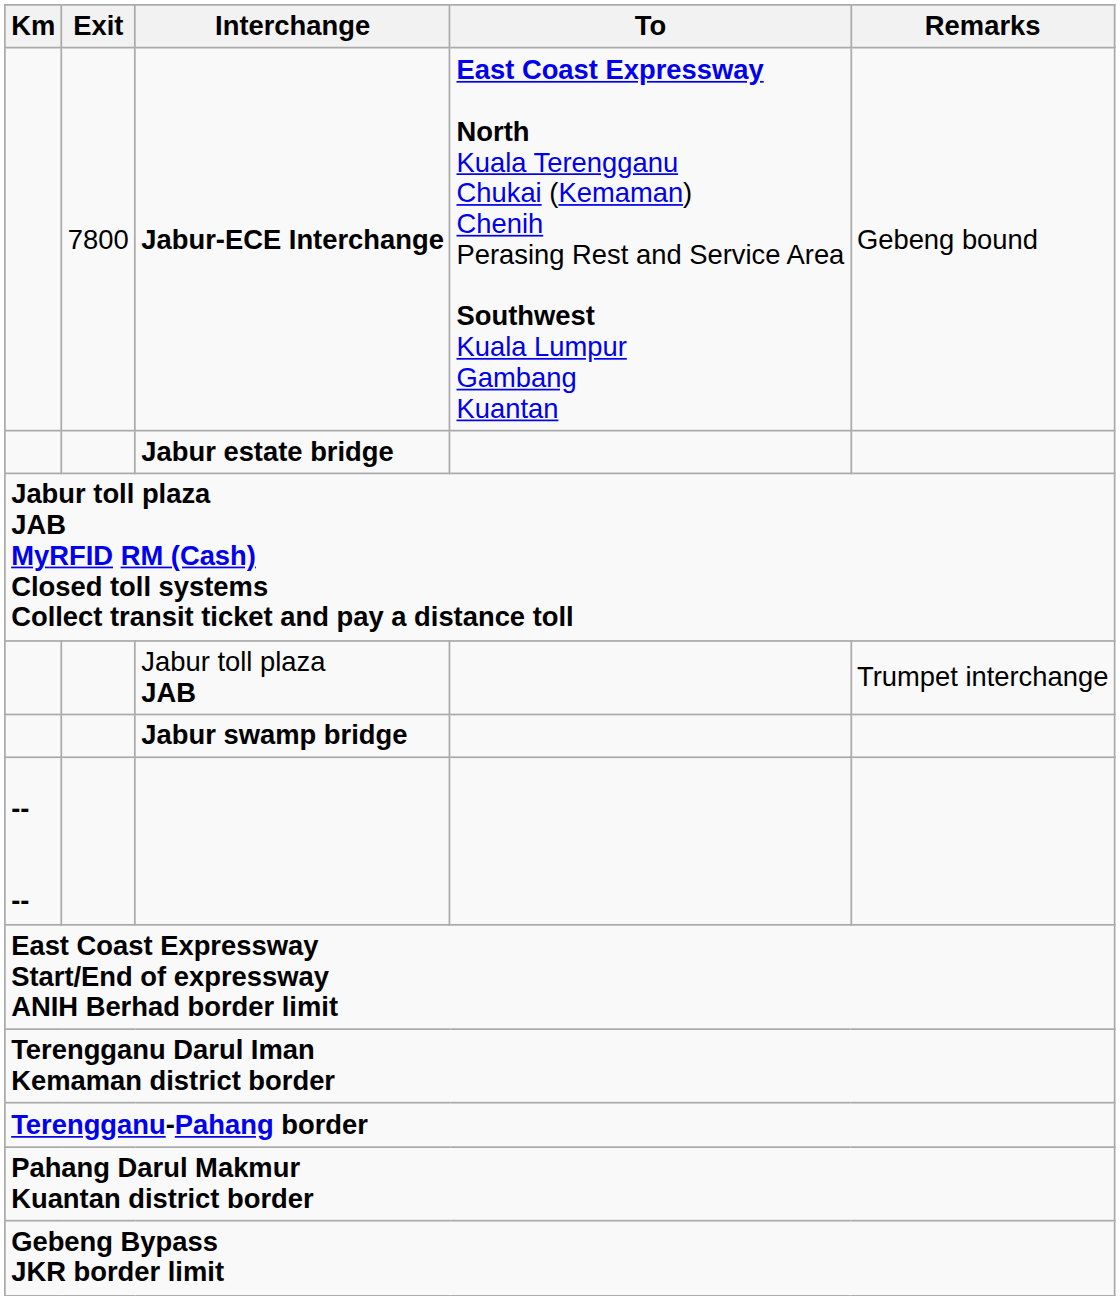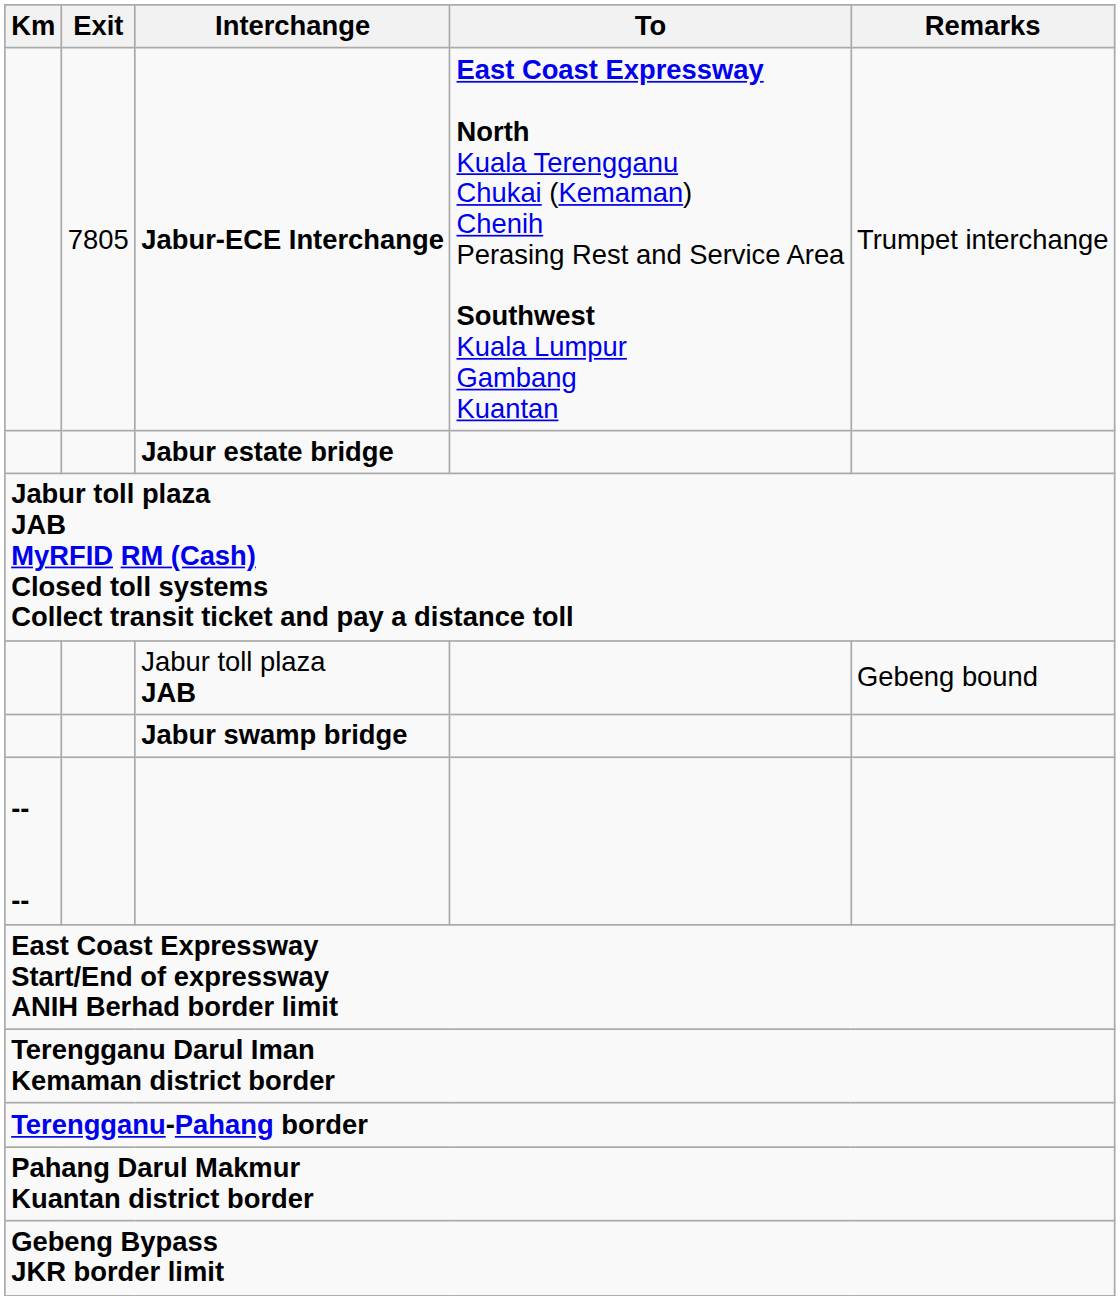Jabur-ECE Interchange | Exit: 7800 -> 7805
Jabur-ECE Interchange | Remarks: Gebeng bound -> Trumpet interchange
Jabur toll plaza JAB | Remarks: Trumpet interchange -> Gebeng bound
